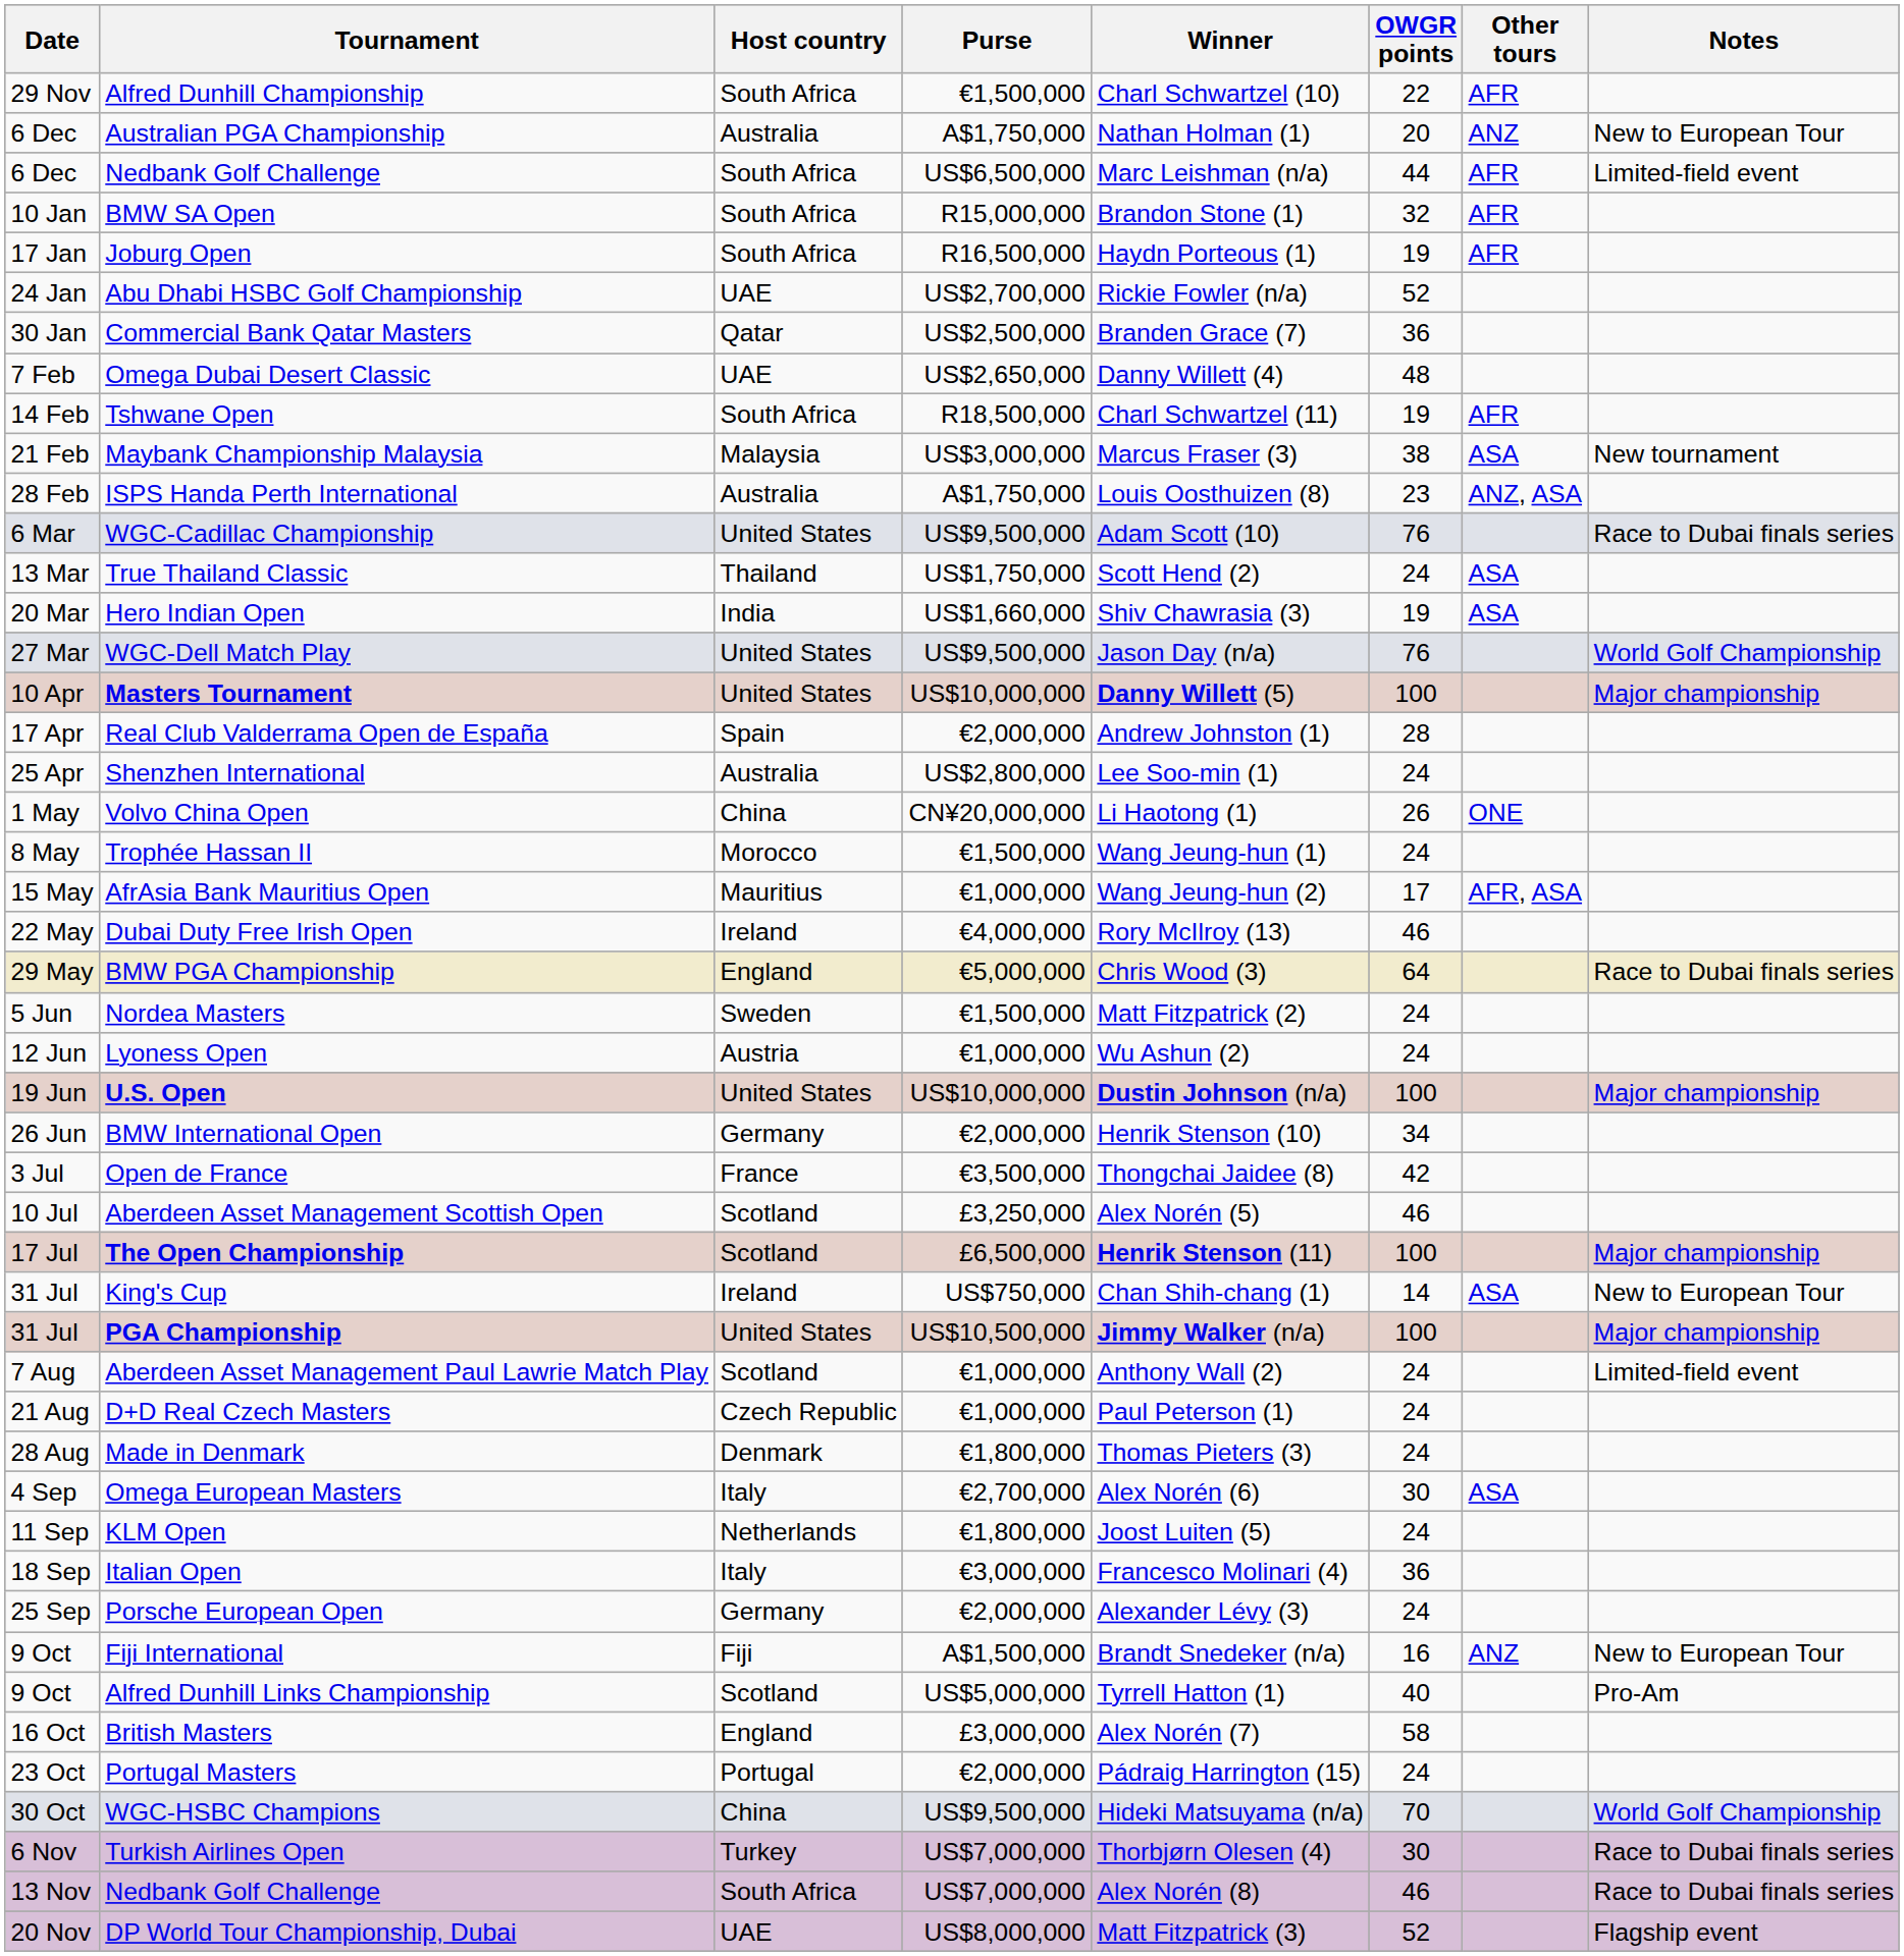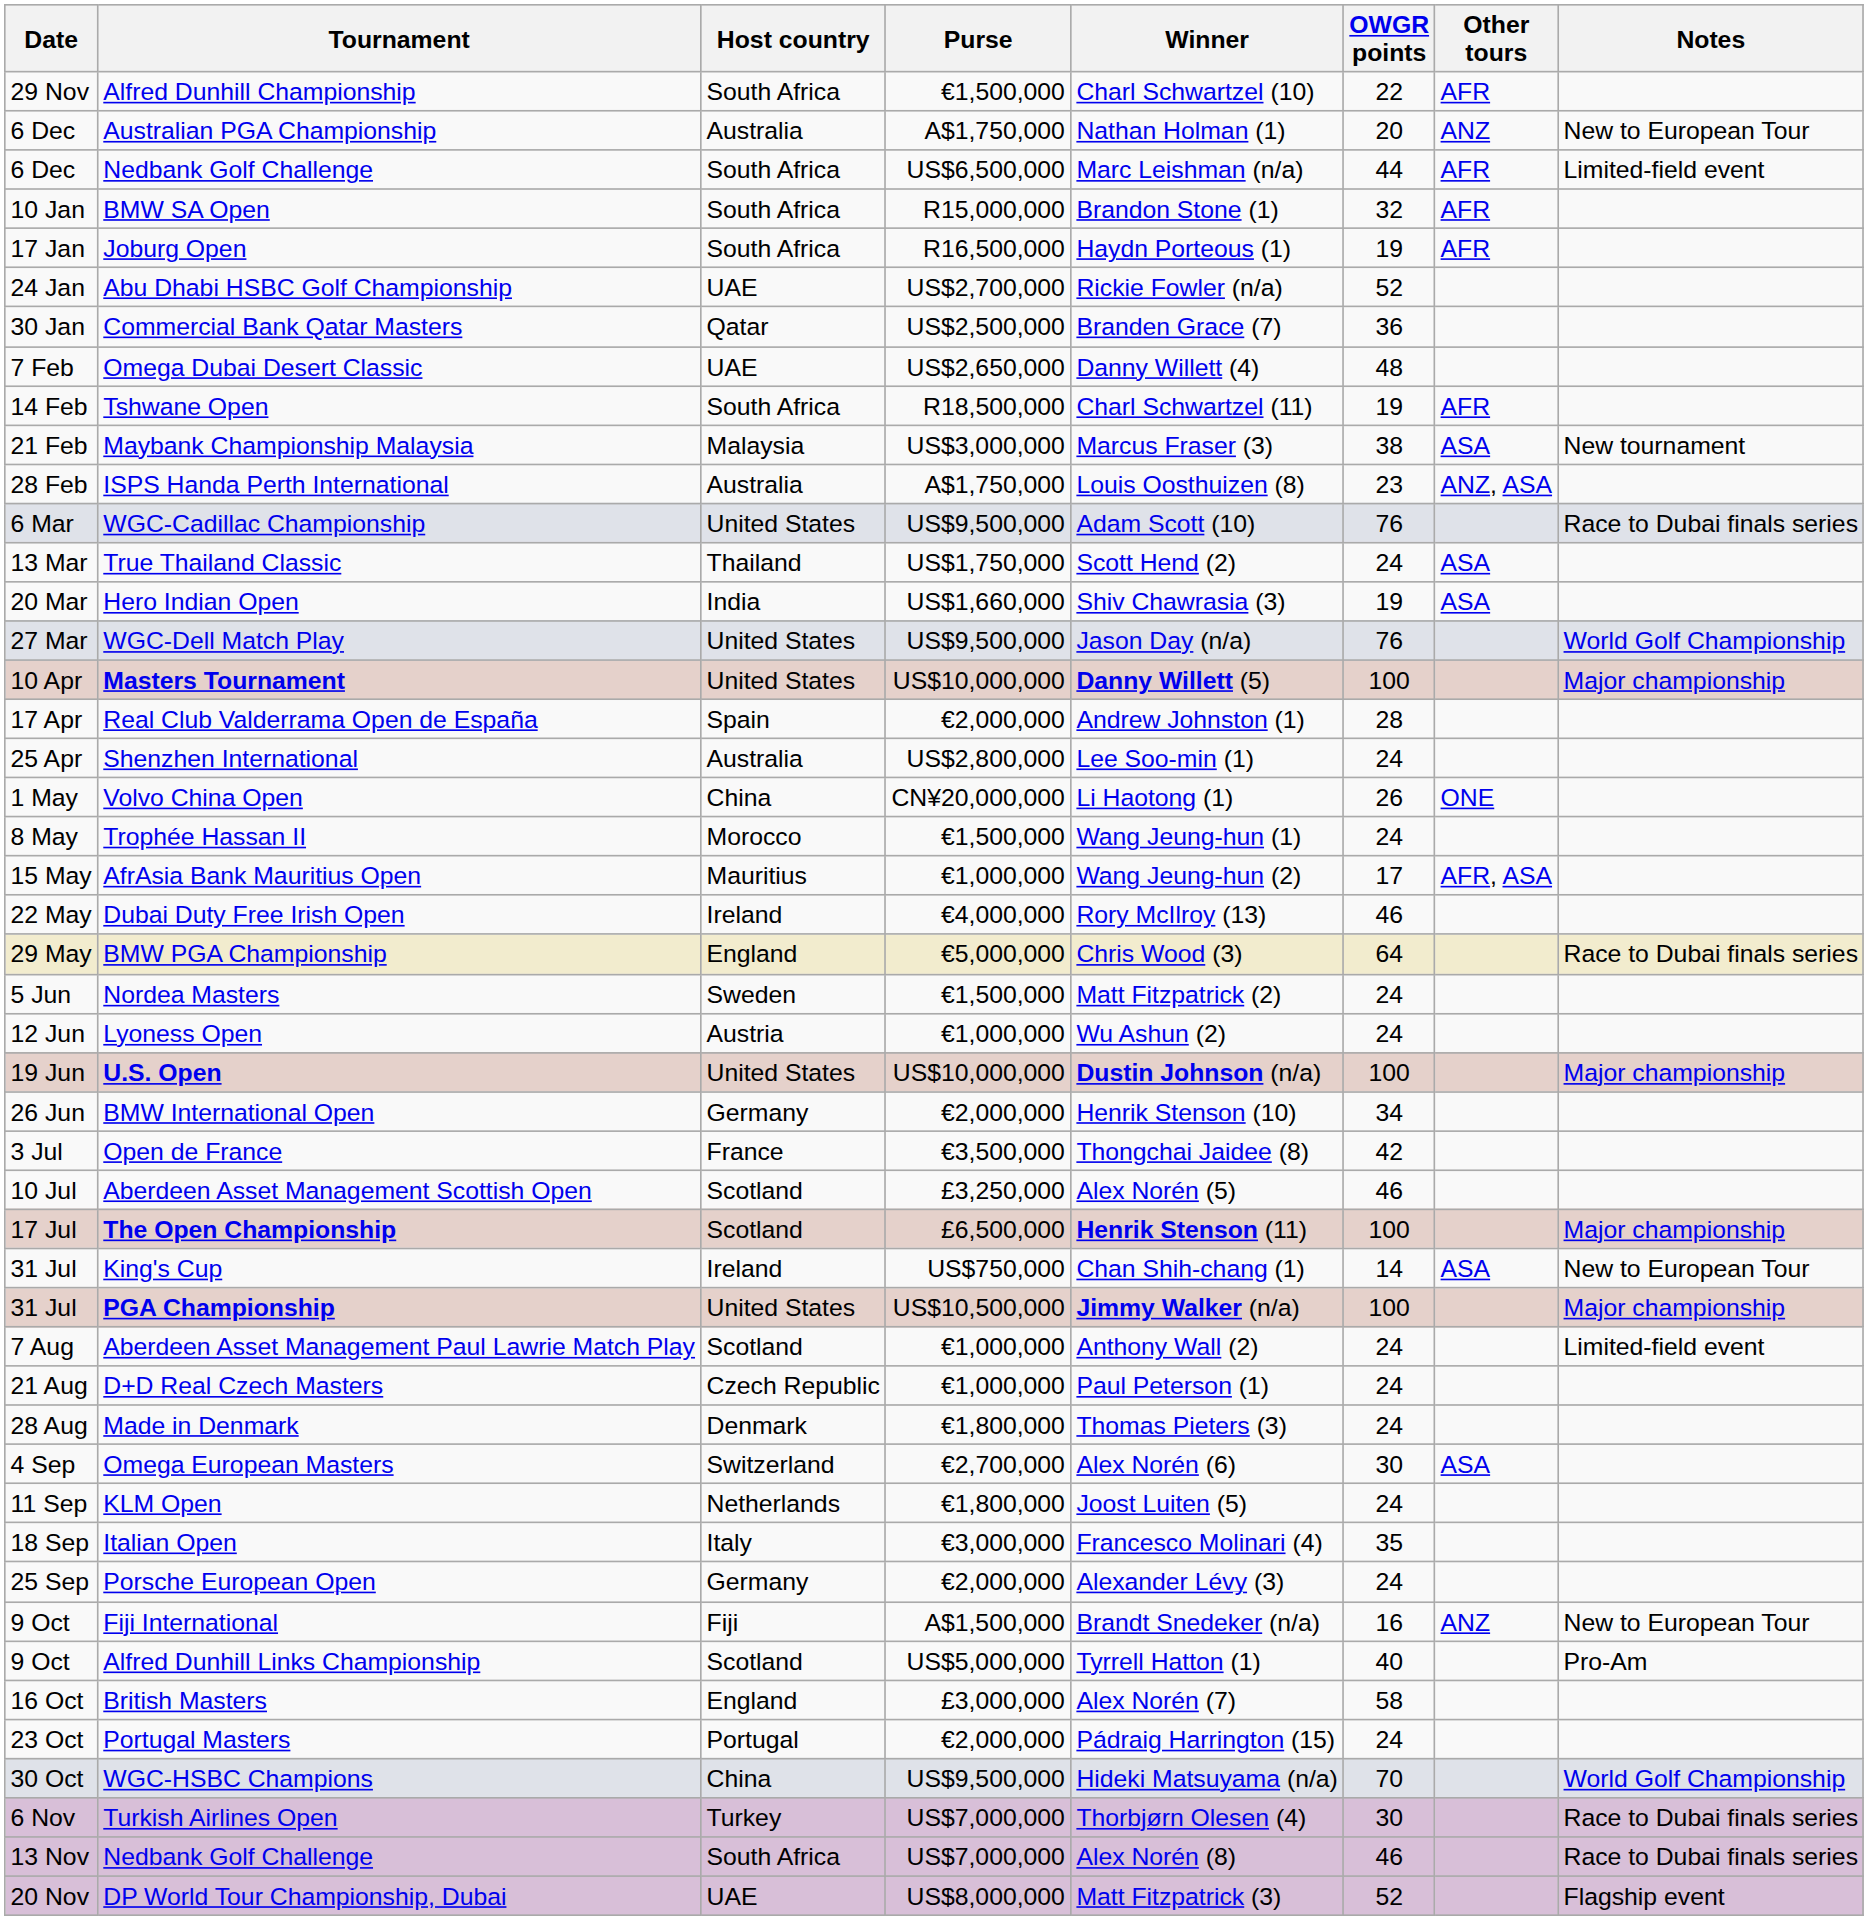Omega European Masters | Host country: Italy -> Switzerland
Italian Open | OWGR points: 36 -> 35
